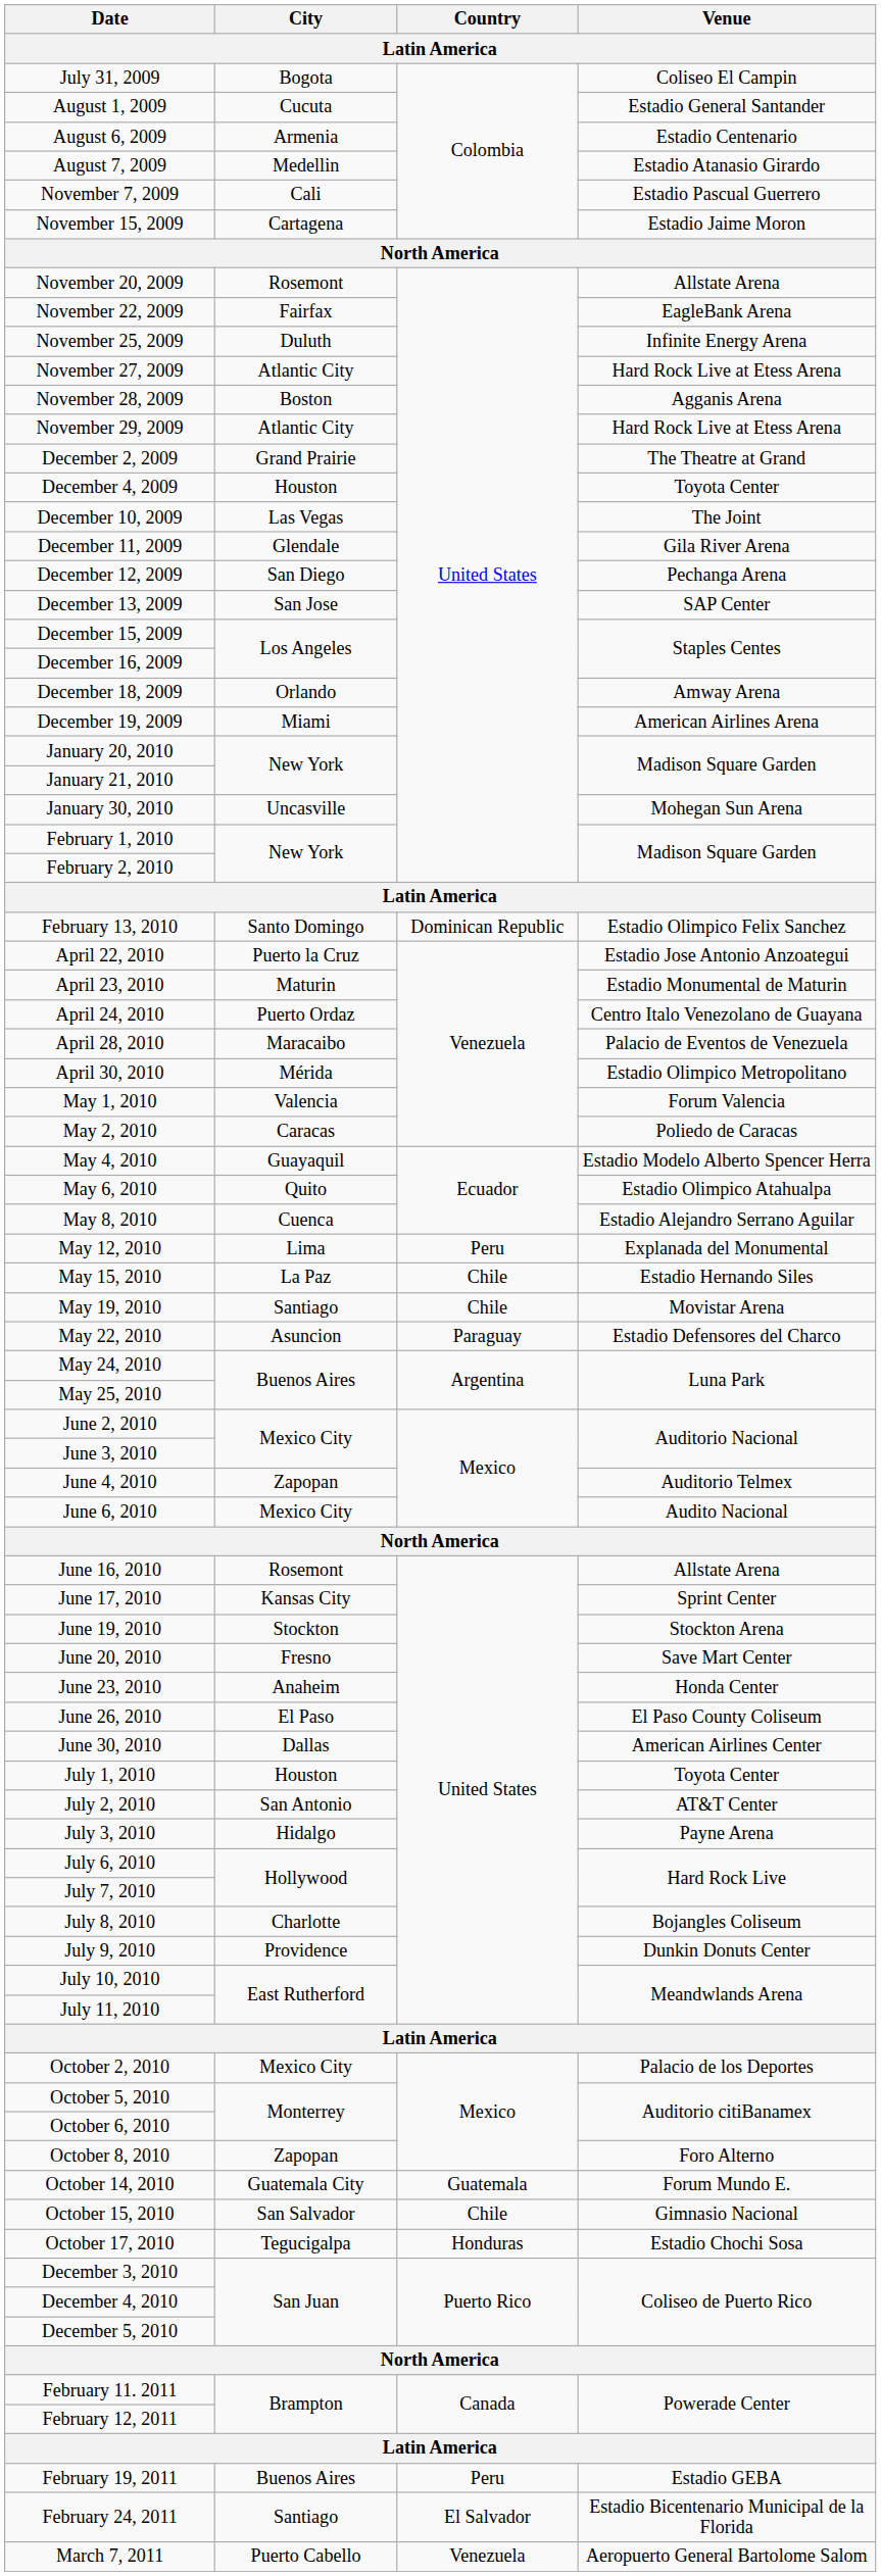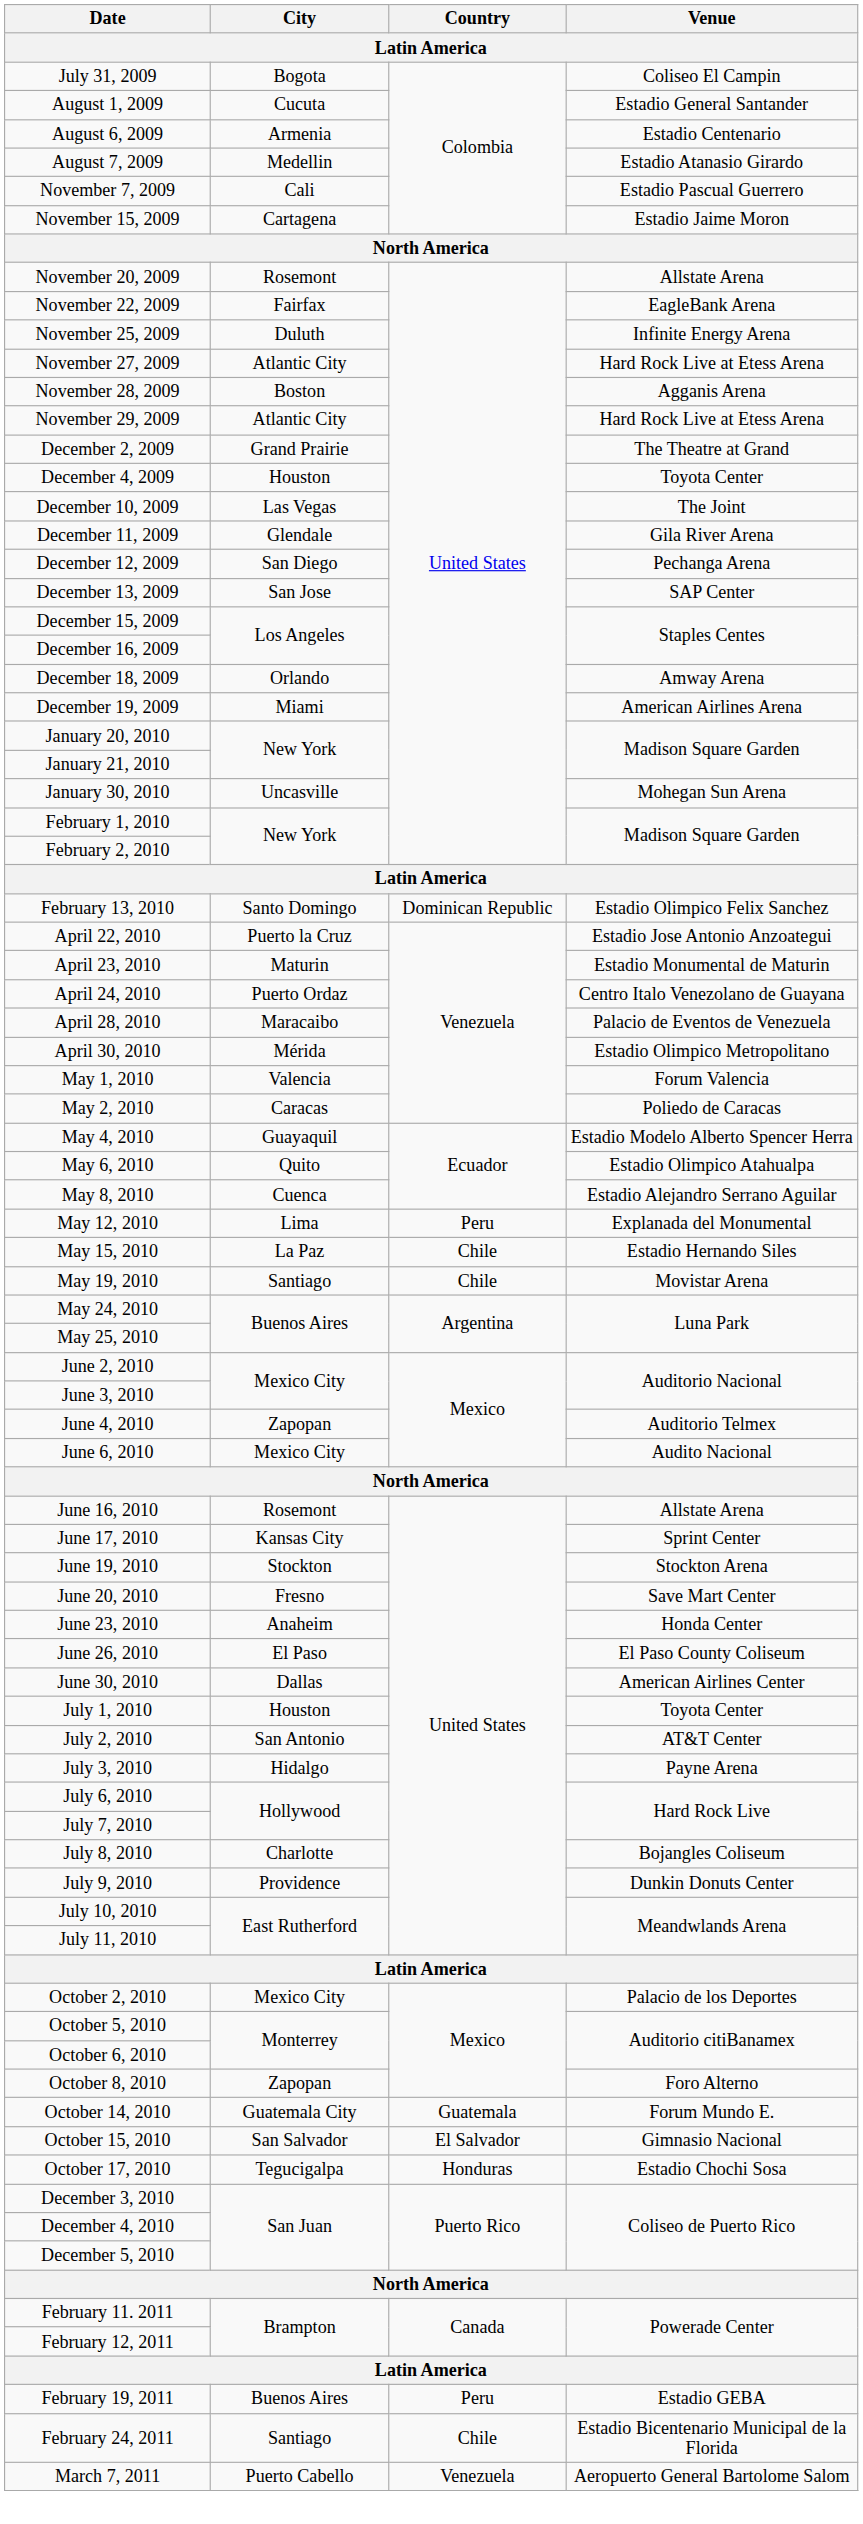- row: May 22, 2010 | Asuncion | Paraguay | Estadio Defensores del Charco
October 15, 2010 | Country: Chile -> El Salvador
February 24, 2011 | Country: El Salvador -> Chile
